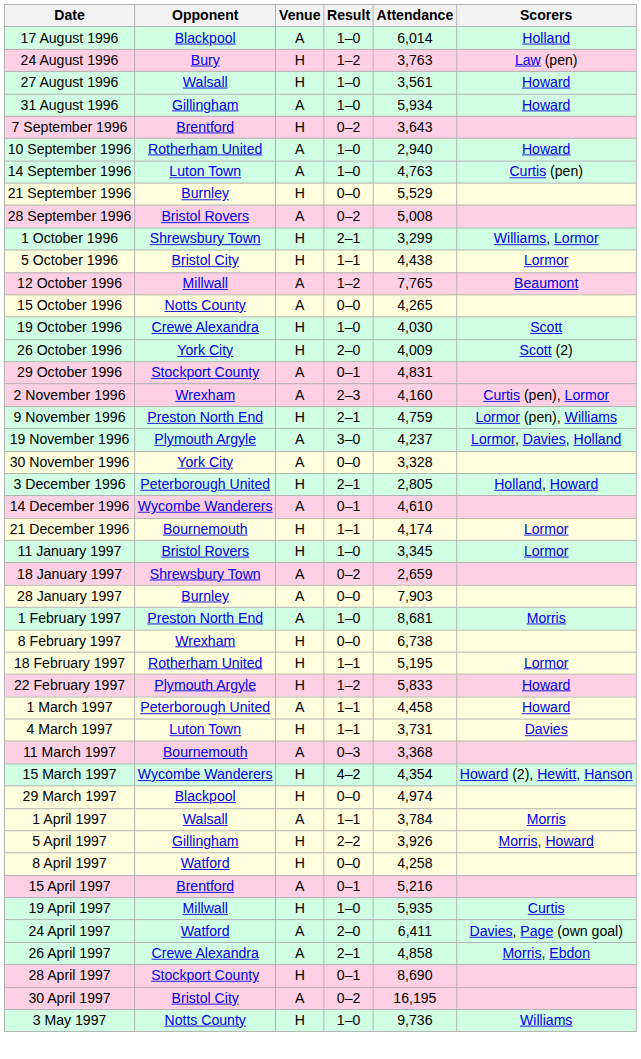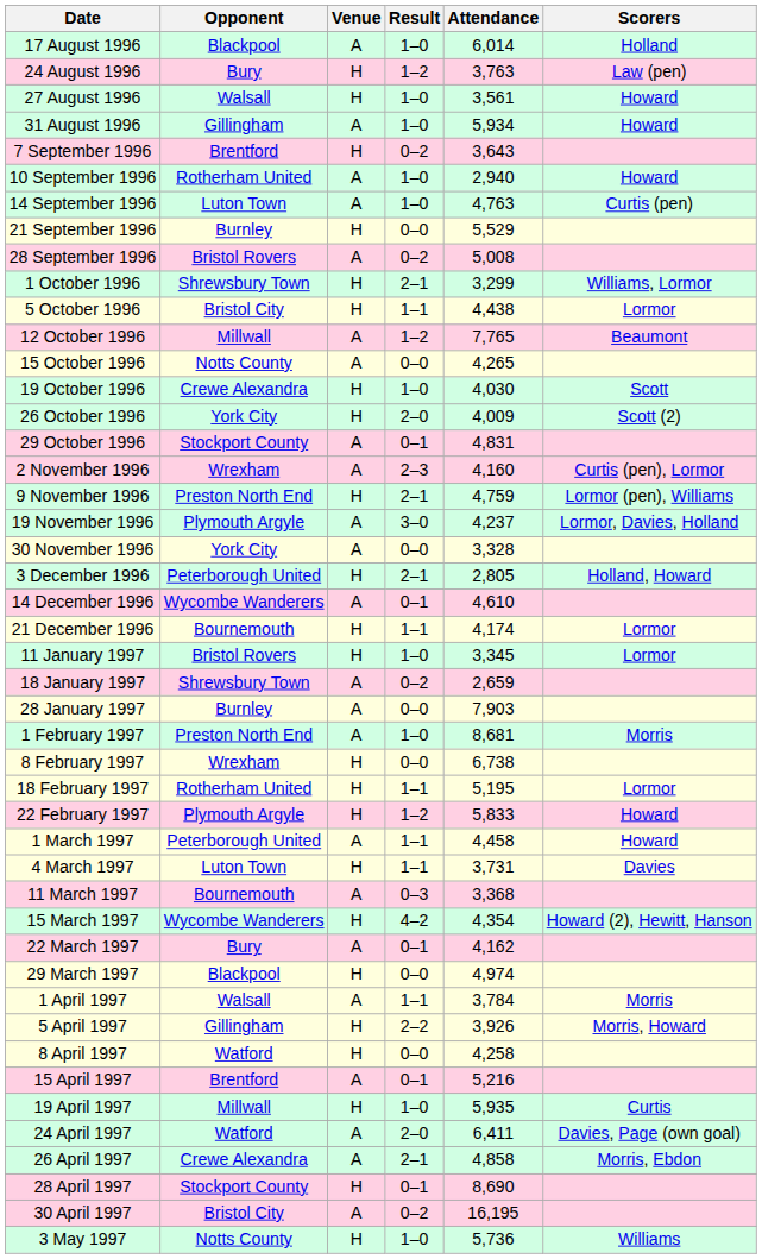+ row: 22 March 1997 | Bury | A | 0–1 | 4,162
3 May 1997 | Attendance: 9,736 -> 5,736
